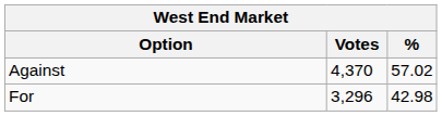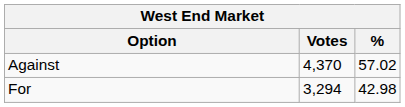For | Votes: 3,296 -> 3,294
